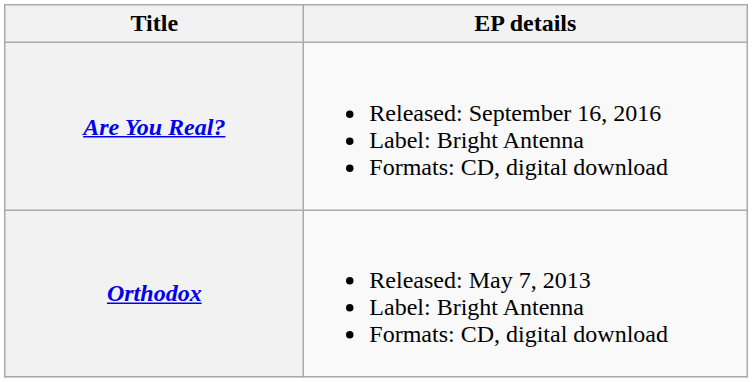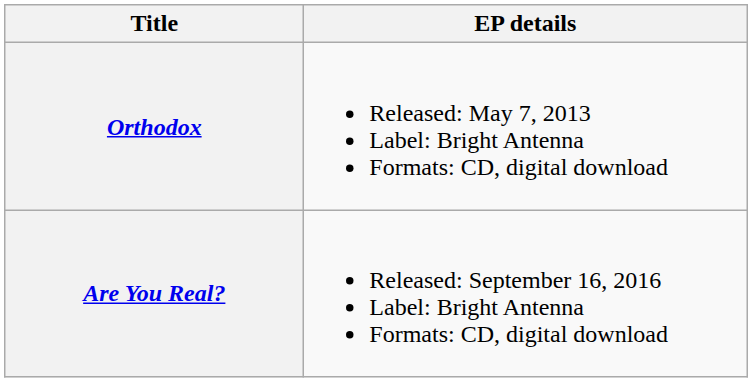rows swapped: Orthodox <-> Are You Real?
